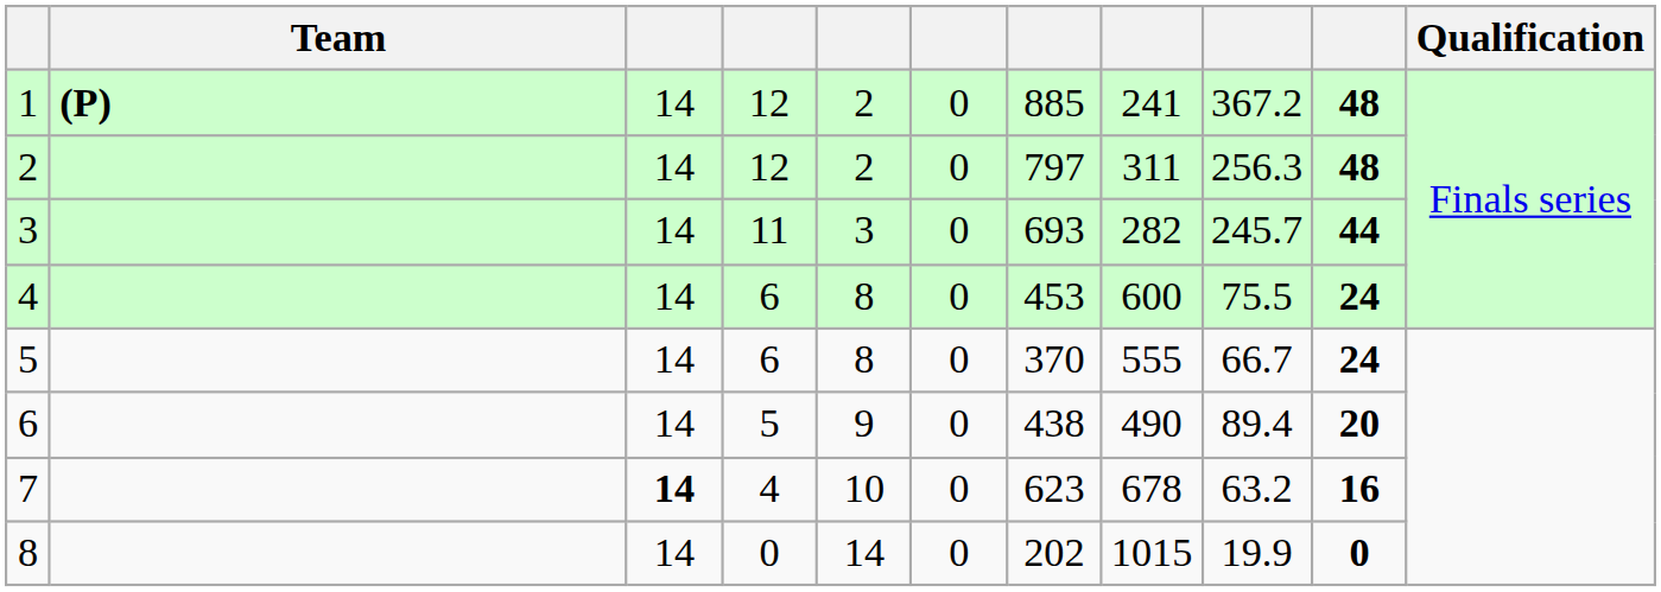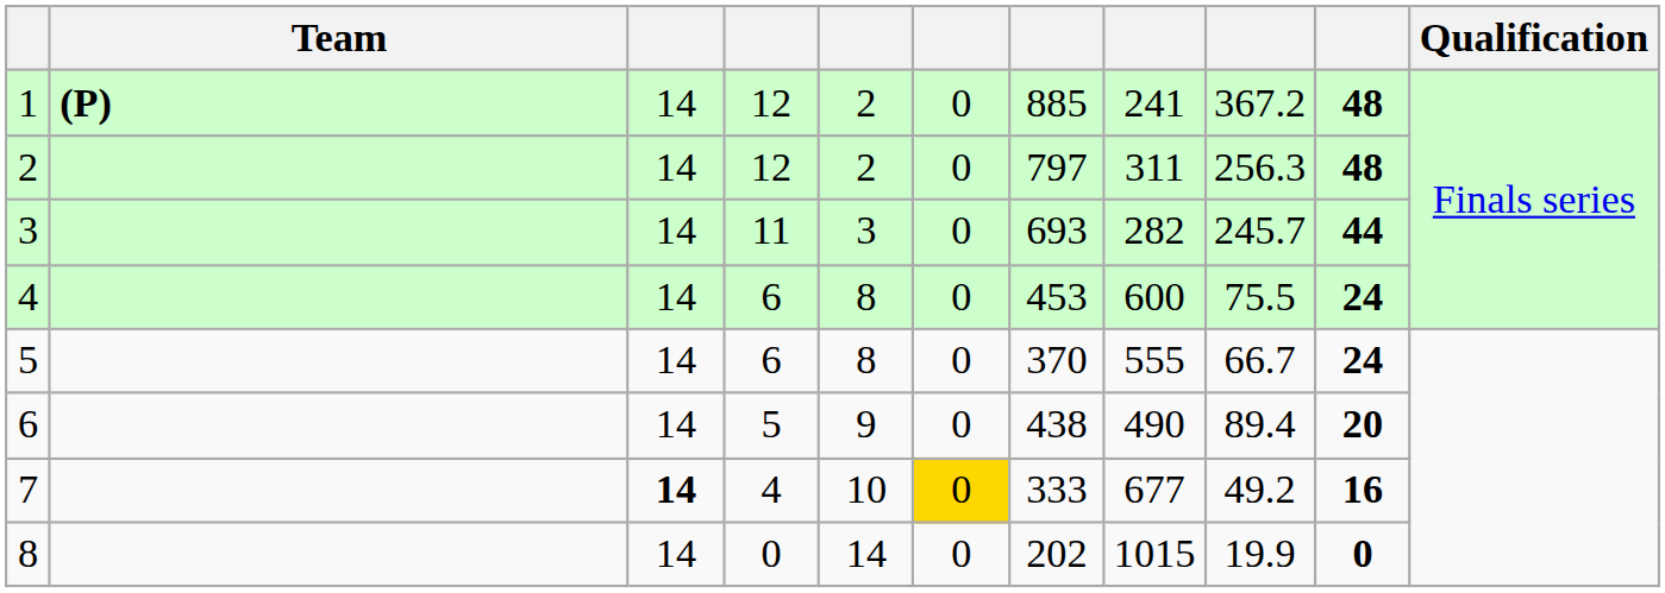7 | column 6: no background -> gold background
7 | column 7: 623 -> 333
7 | column 8: 678 -> 677
7 | column 9: 63.2 -> 49.2
